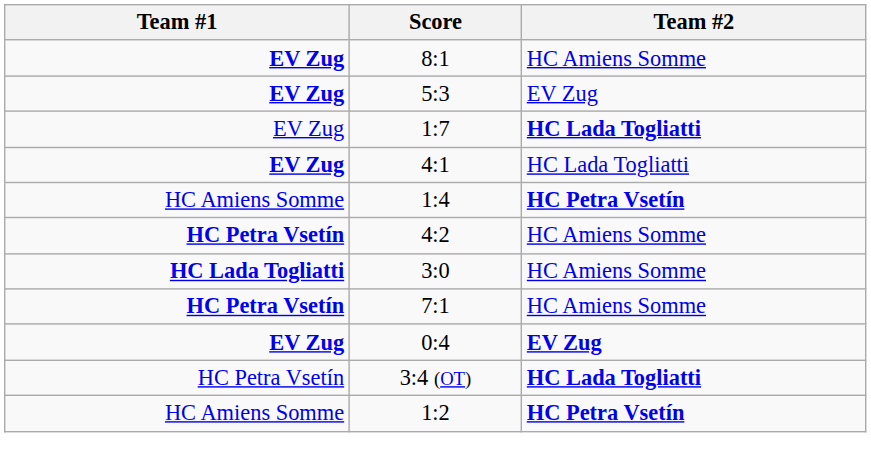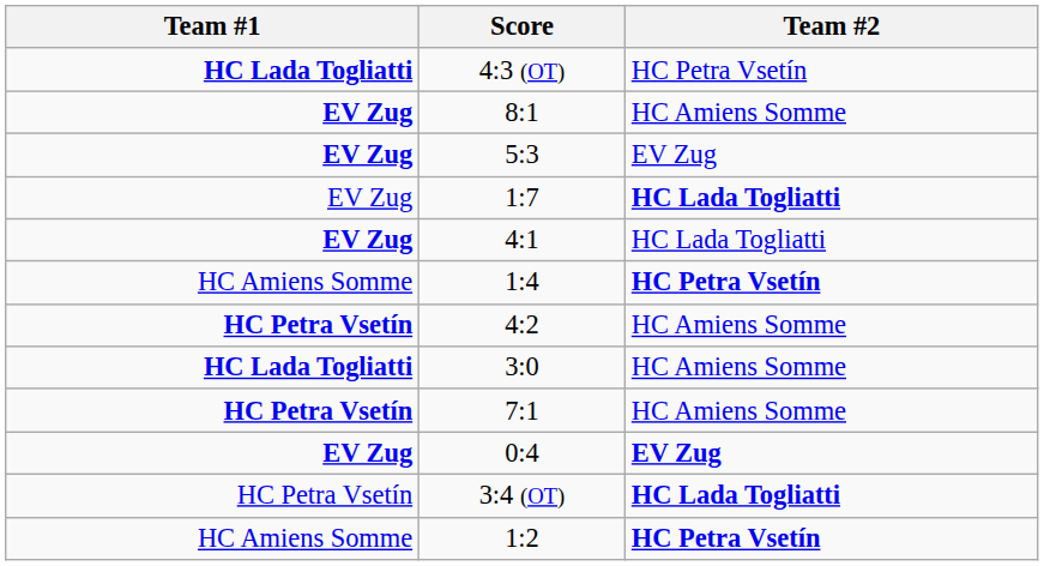+ row: HC Lada Togliatti | 4:3 (OT) | HC Petra Vsetín
